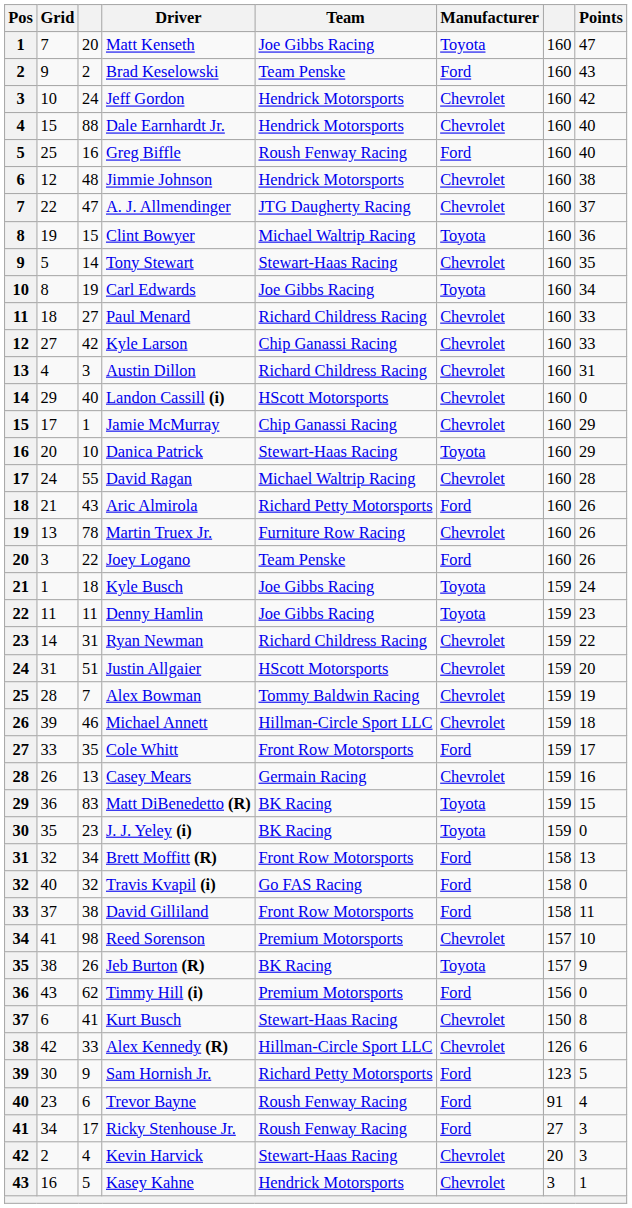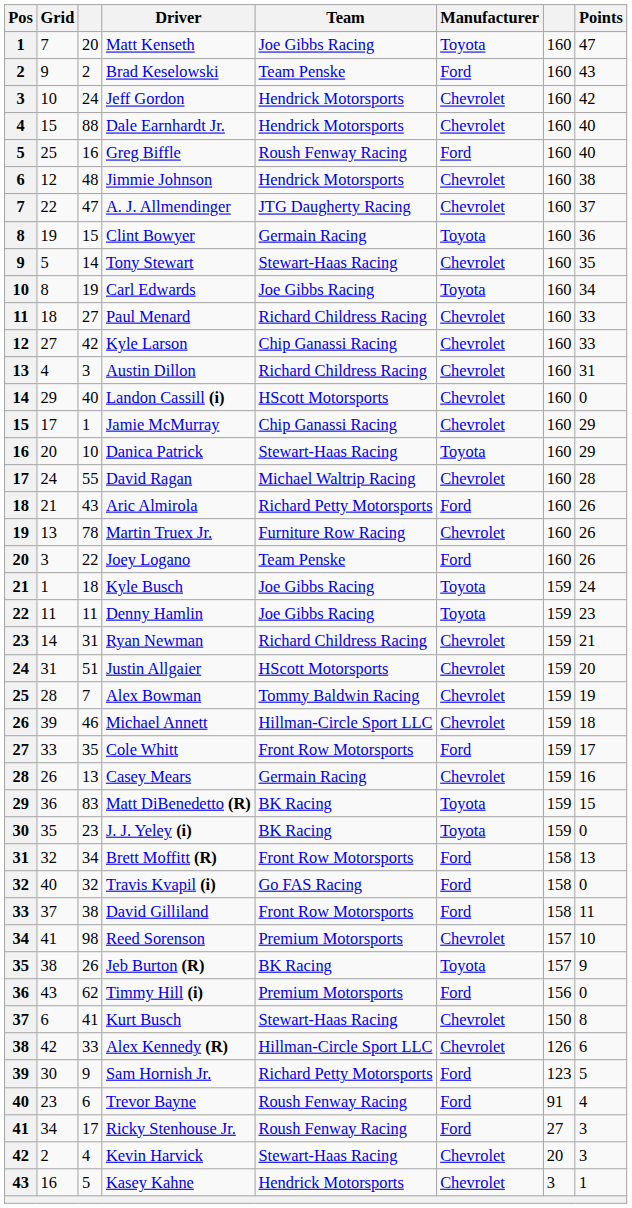Clint Bowyer | Team: Michael Waltrip Racing -> Germain Racing
Ryan Newman | Points: 22 -> 21
